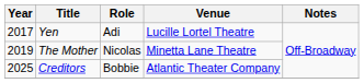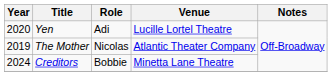Yen | Year: 2017 -> 2020
The Mother | Venue: Minetta Lane Theatre -> Atlantic Theater Company
Creditors | Year: 2025 -> 2024
Creditors | Venue: Atlantic Theater Company -> Minetta Lane Theatre
